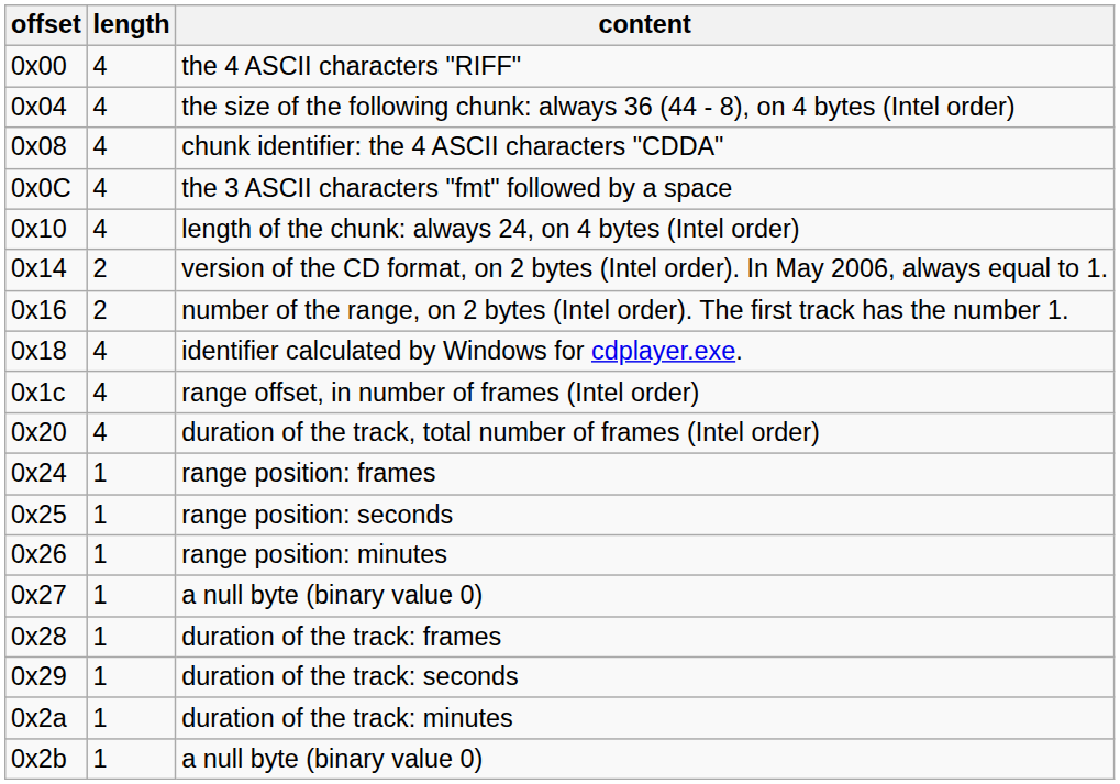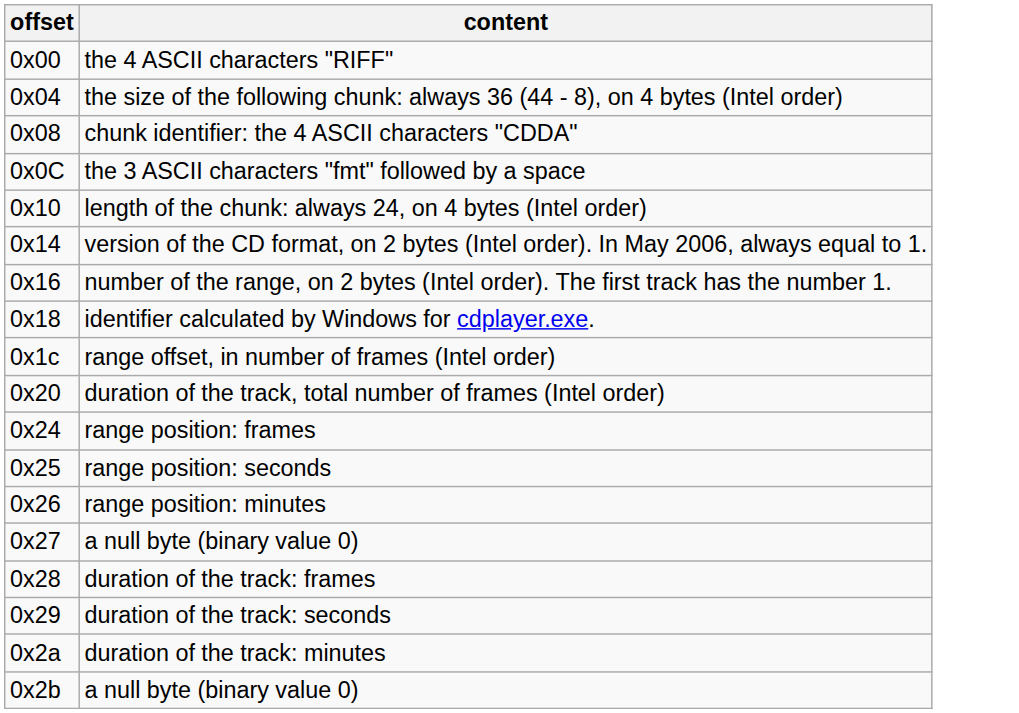- column: length | 4 | 4 | 4 | 4 | 4 | 2 | 2 | 4 | 4 | 4 | 1 | 1 | 1 | 1 | 1 | 1 | 1 | 1
